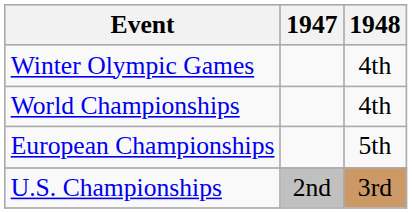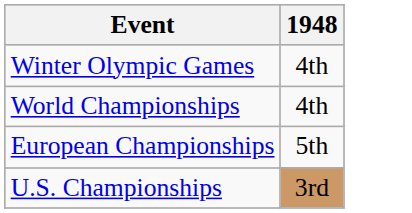- column: 1947 | 2nd
